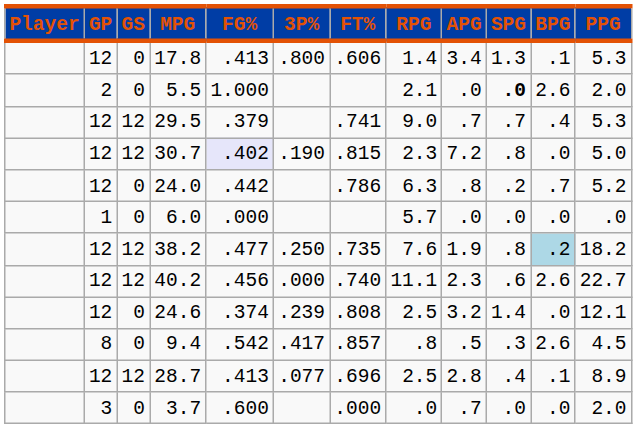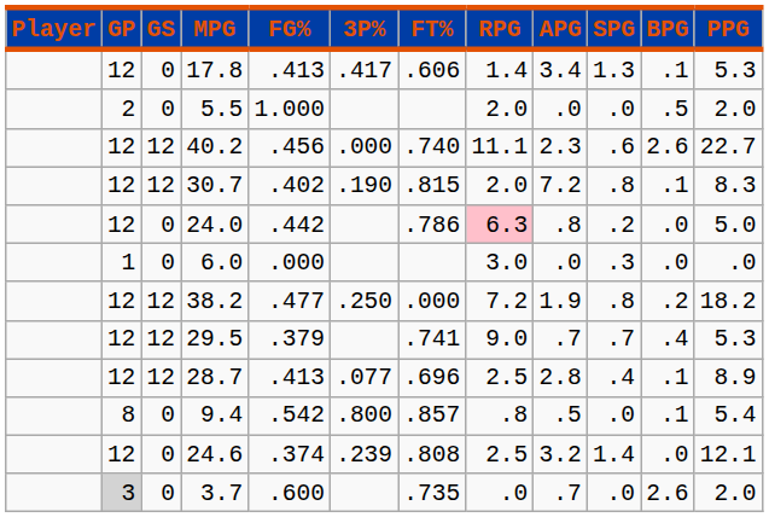17.8 | 3P%: .800 -> .417
5.5 | RPG: 2.1 -> 2.0
5.5 | SPG: bold -> normal
5.5 | BPG: 2.6 -> .5
rows swapped: 40.2 <-> 29.5
30.7 | FG%: lavender background -> no background
30.7 | RPG: 2.3 -> 2.0
30.7 | BPG: .0 -> .1
30.7 | PPG: 5.0 -> 8.3
24.0 | RPG: no background -> pink background
24.0 | BPG: .7 -> .0
24.0 | PPG: 5.2 -> 5.0
6.0 | RPG: 5.7 -> 3.0
6.0 | SPG: .0 -> .3
38.2 | FT%: .735 -> .000
38.2 | RPG: 7.6 -> 7.2
38.2 | BPG: lightblue background -> no background
rows swapped: 24.6 <-> 28.7
9.4 | 3P%: .417 -> .800
9.4 | SPG: .3 -> .0
9.4 | BPG: 2.6 -> .1
9.4 | PPG: 4.5 -> 5.4
3.7 | GP: no background -> lightgrey background
3.7 | FT%: .000 -> .735
3.7 | BPG: .0 -> 2.6
